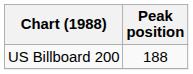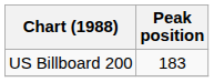US Billboard 200 | Peak position: 188 -> 183
